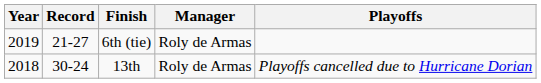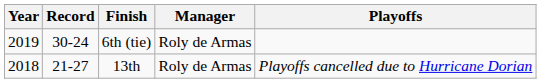6th (tie) | Record: 21-27 -> 30-24
13th | Record: 30-24 -> 21-27
